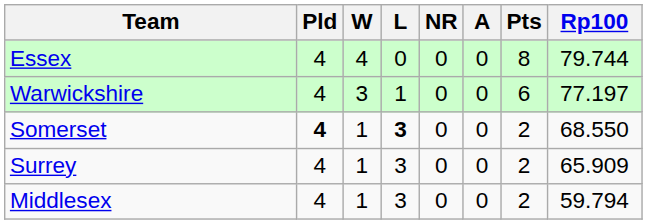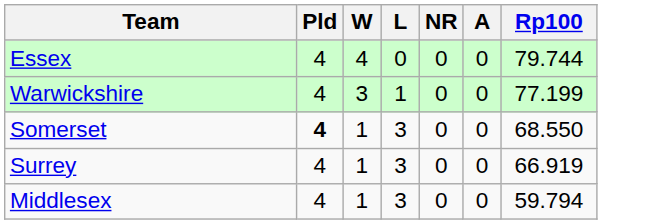- column: Pts | 8 | 6 | 2 | 2 | 2
Warwickshire | Rp100: 77.197 -> 77.199
Somerset | L: bold -> normal
Surrey | Rp100: 65.909 -> 66.919
